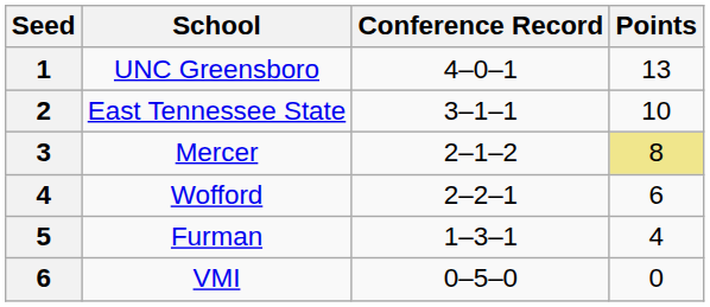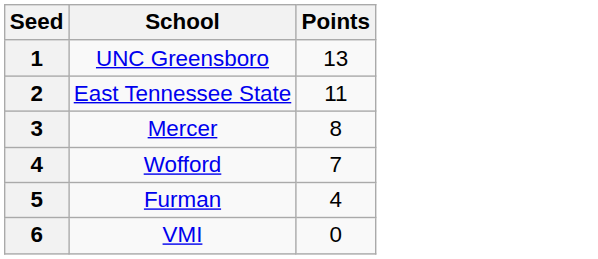- column: Conference Record | 4–0–1 | 3–1–1 | 2–1–2 | 2–2–1 | 1–3–1 | 0–5–0
East Tennessee State | Points: 10 -> 11
Mercer | Points: khaki background -> no background
Wofford | Points: 6 -> 7
